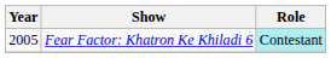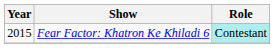Fear Factor: Khatron Ke Khiladi 6 | Year: 2005 -> 2015
